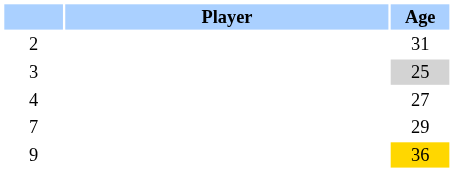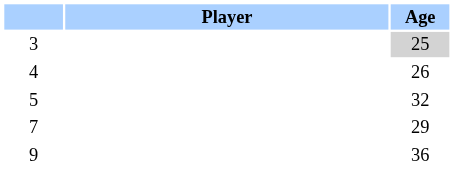- row: 2 | 31
4 | Age: 27 -> 26
+ row: 5 | 32
9 | Age: gold background -> no background
